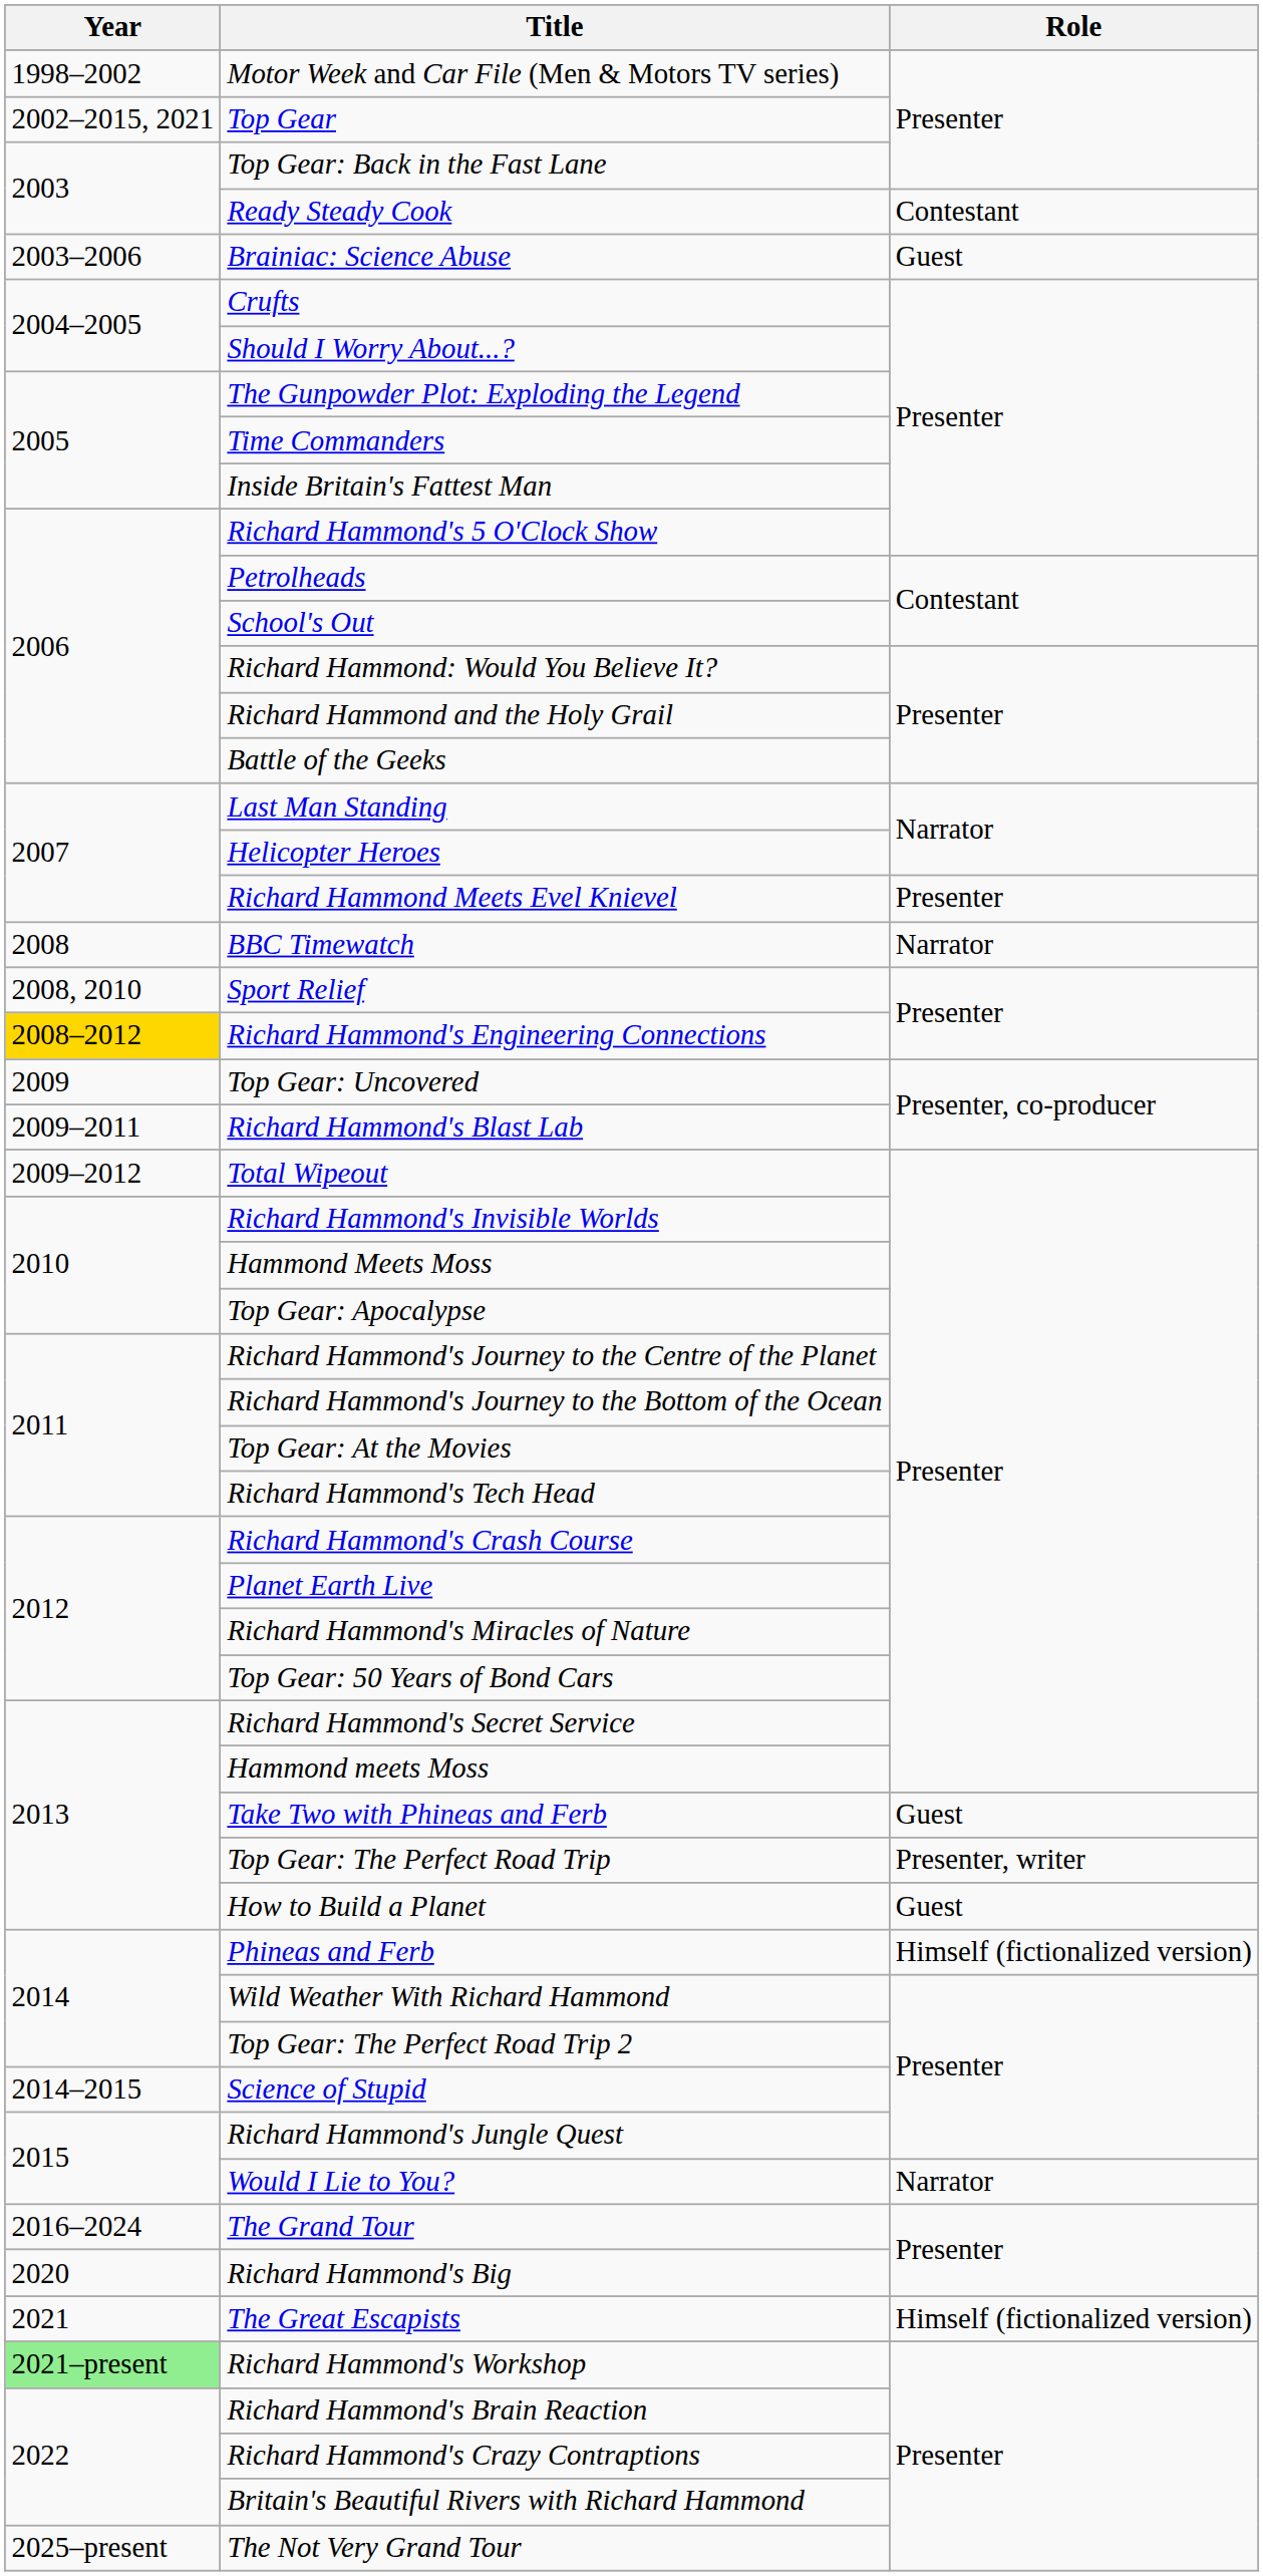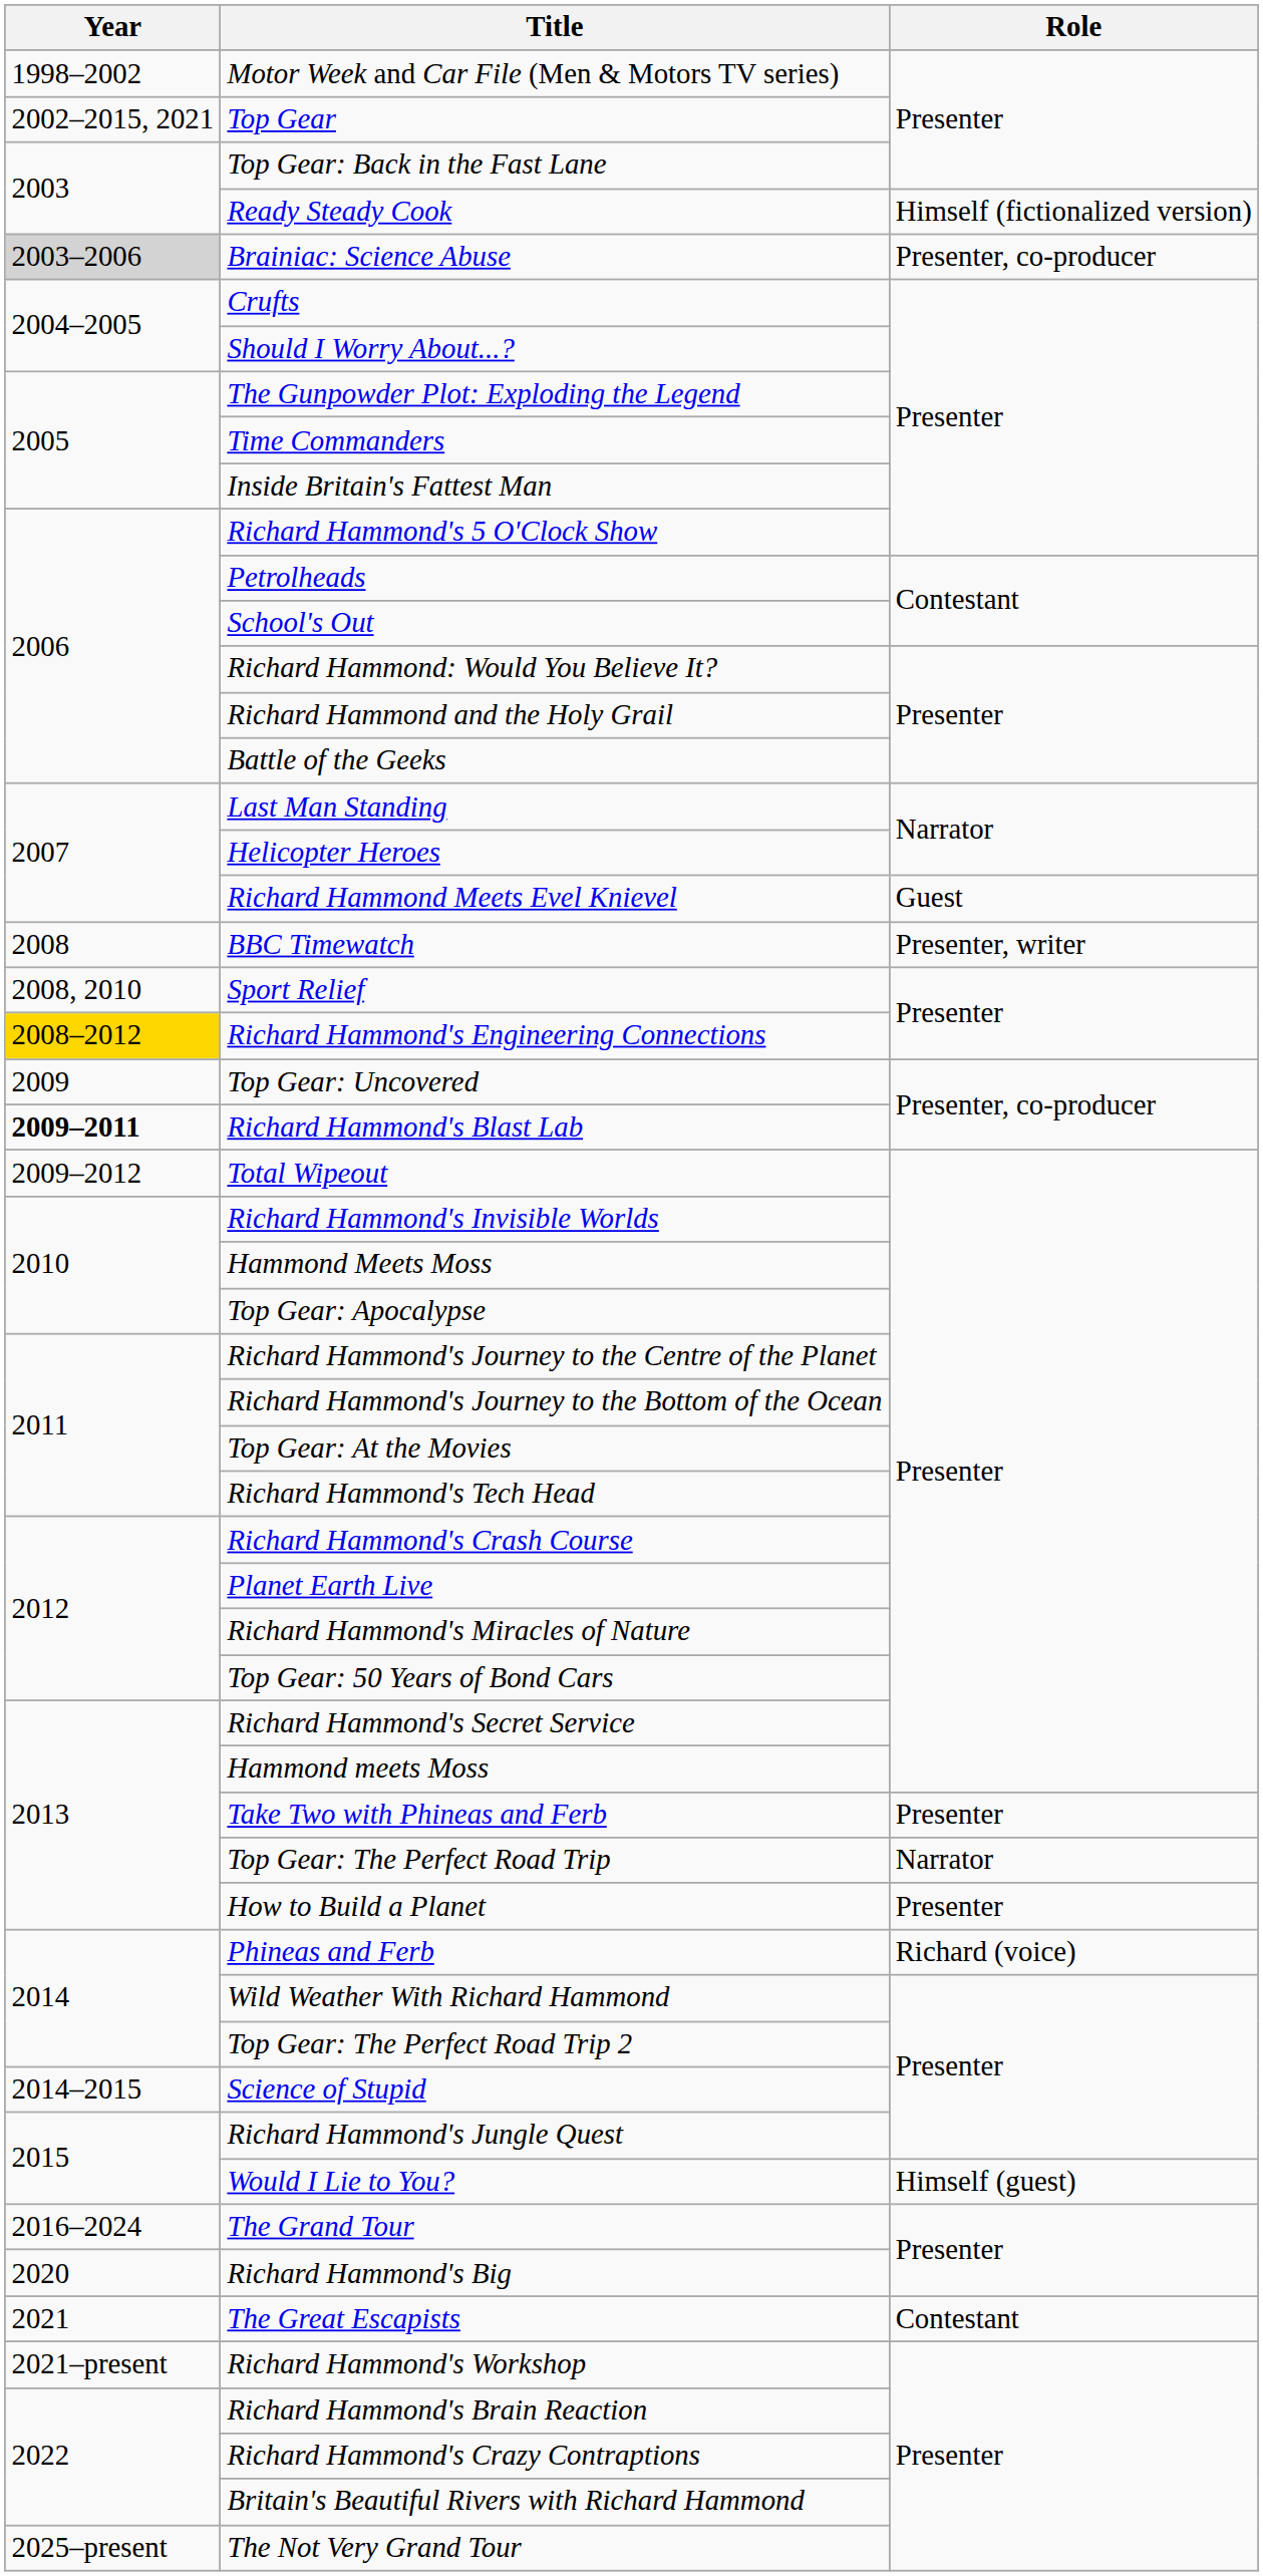Ready Steady Cook | Role: Contestant -> Himself (fictionalized version)
Brainiac: Science Abuse | Year: no background -> lightgrey background
Brainiac: Science Abuse | Role: Guest -> Presenter, co-producer
Richard Hammond Meets Evel Knievel | Role: Presenter -> Guest
BBC Timewatch | Role: Narrator -> Presenter, writer
Richard Hammond's Blast Lab | Year: normal -> bold
Take Two with Phineas and Ferb | Role: Guest -> Presenter
Top Gear: The Perfect Road Trip | Role: Presenter, writer -> Narrator
How to Build a Planet | Role: Guest -> Presenter
Phineas and Ferb | Role: Himself (fictionalized version) -> Richard (voice)
Would I Lie to You? | Role: Narrator -> Himself (guest)
The Great Escapists | Role: Himself (fictionalized version) -> Contestant
Richard Hammond's Workshop | Year: lightgreen background -> no background
